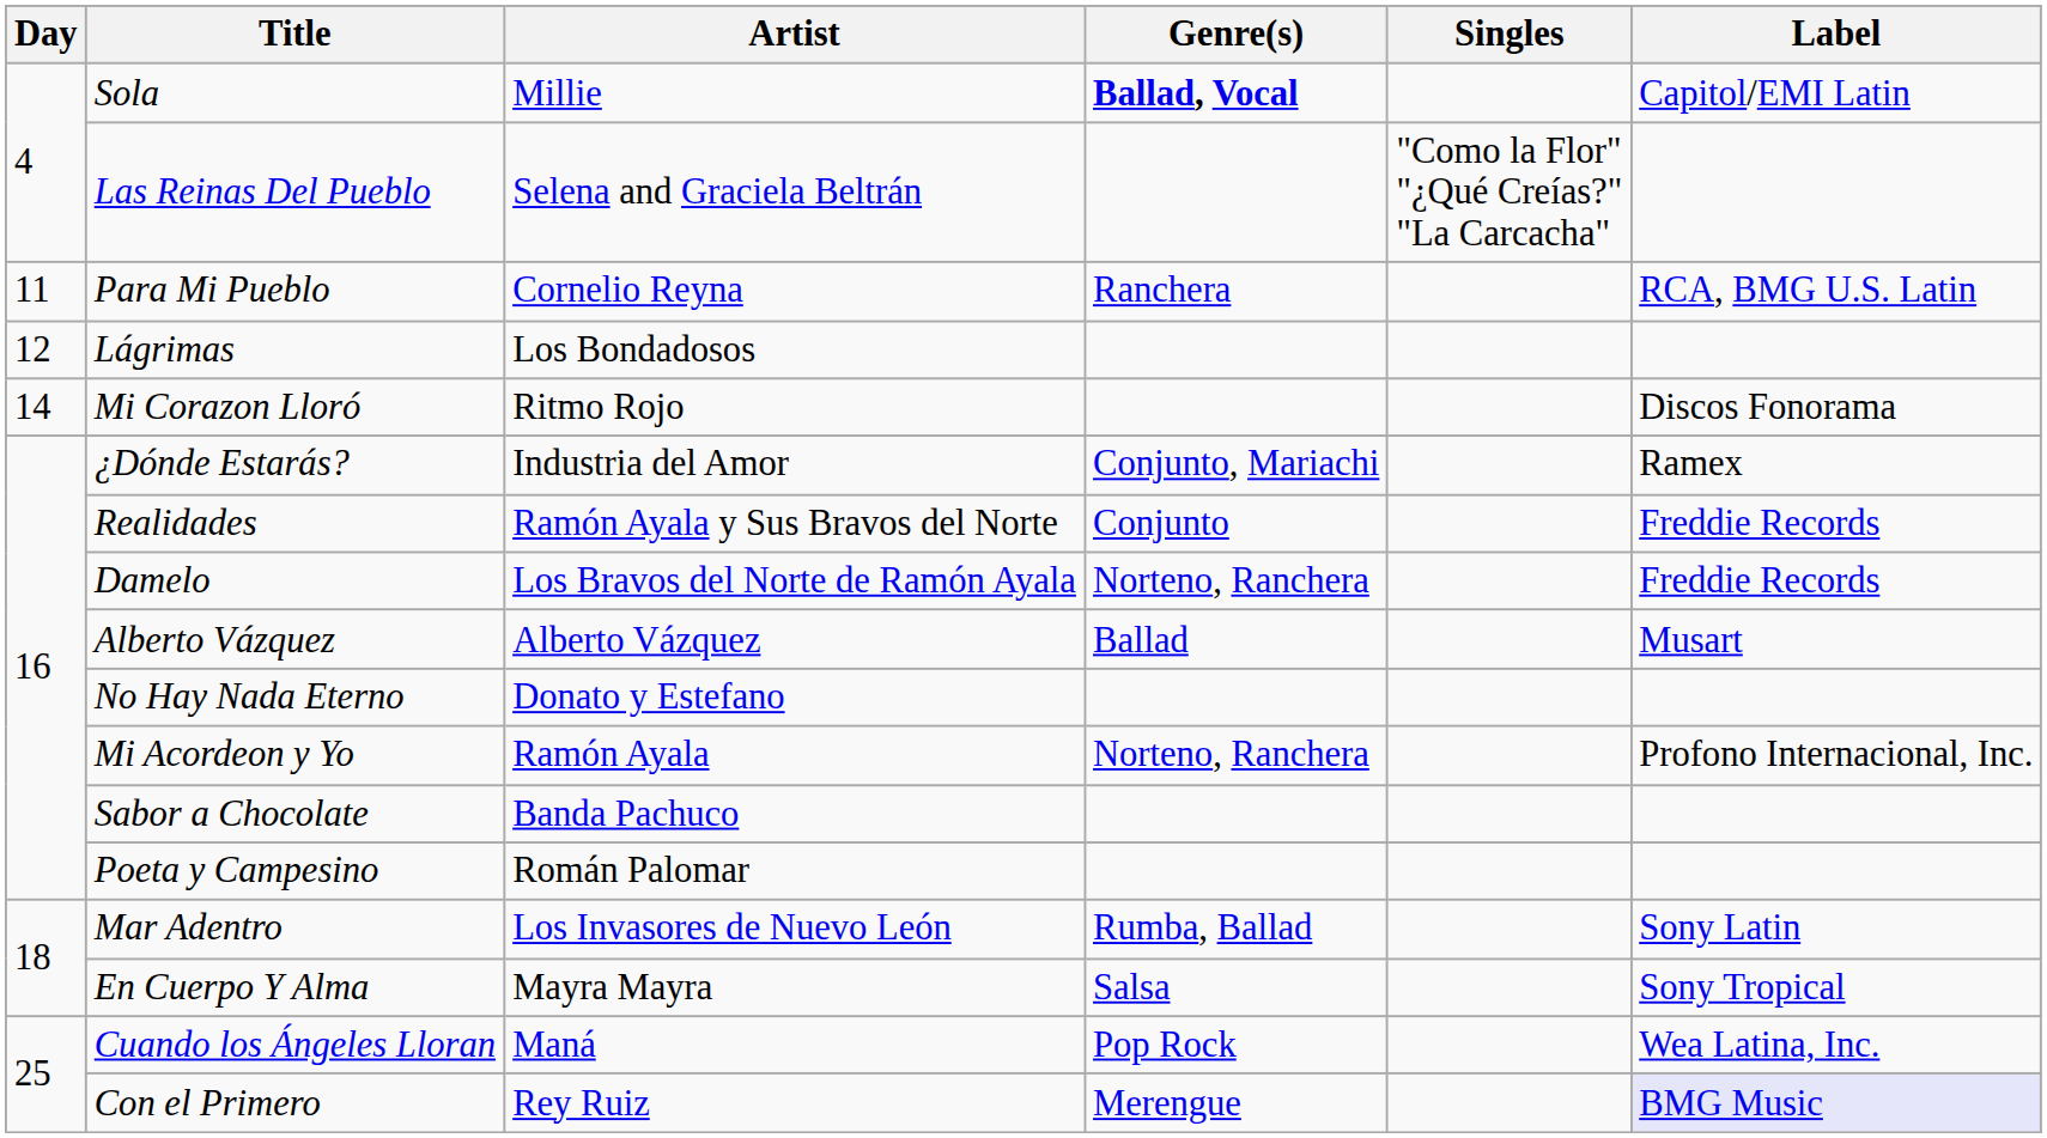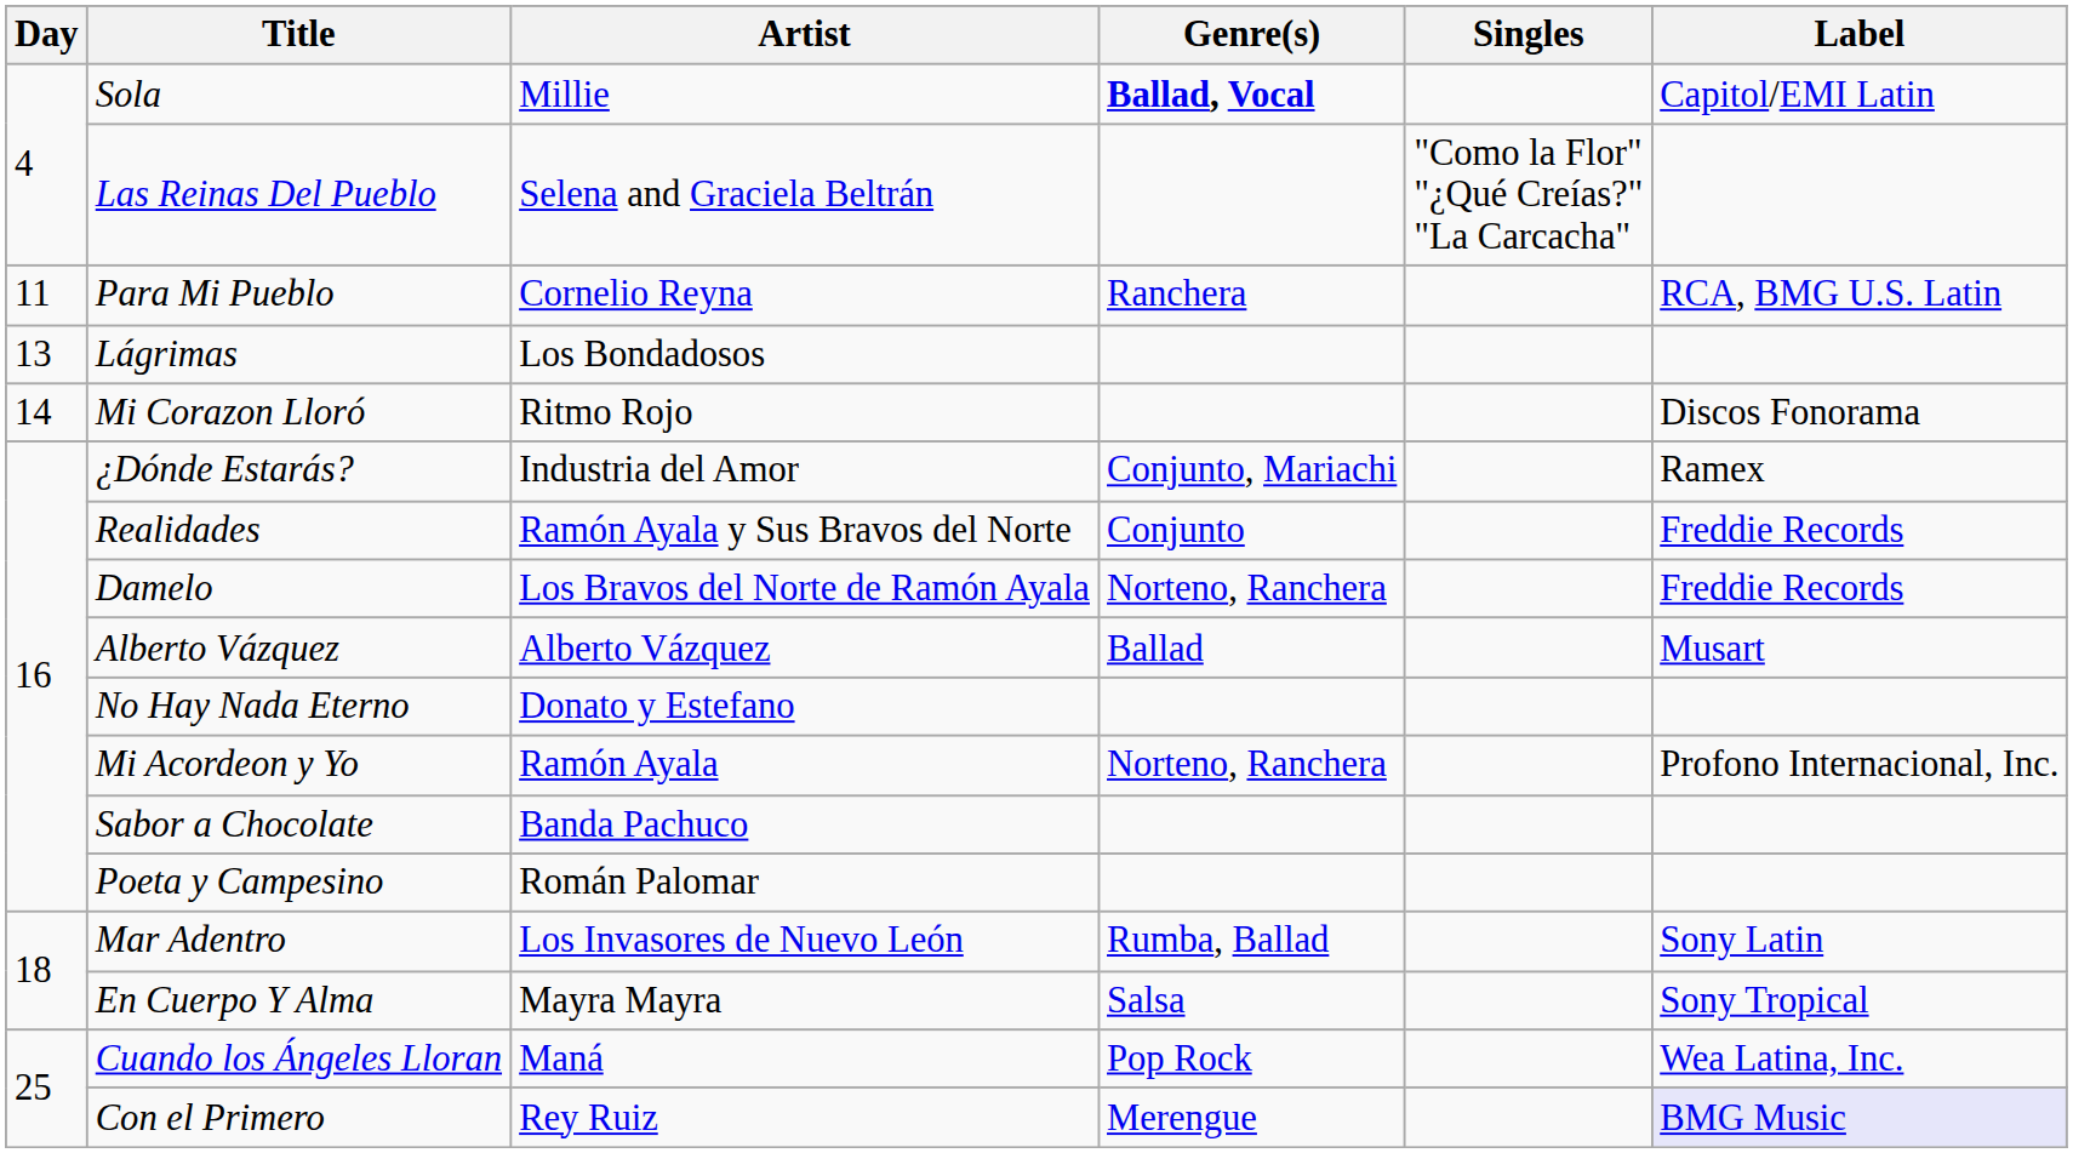Lágrimas | Day: 12 -> 13
